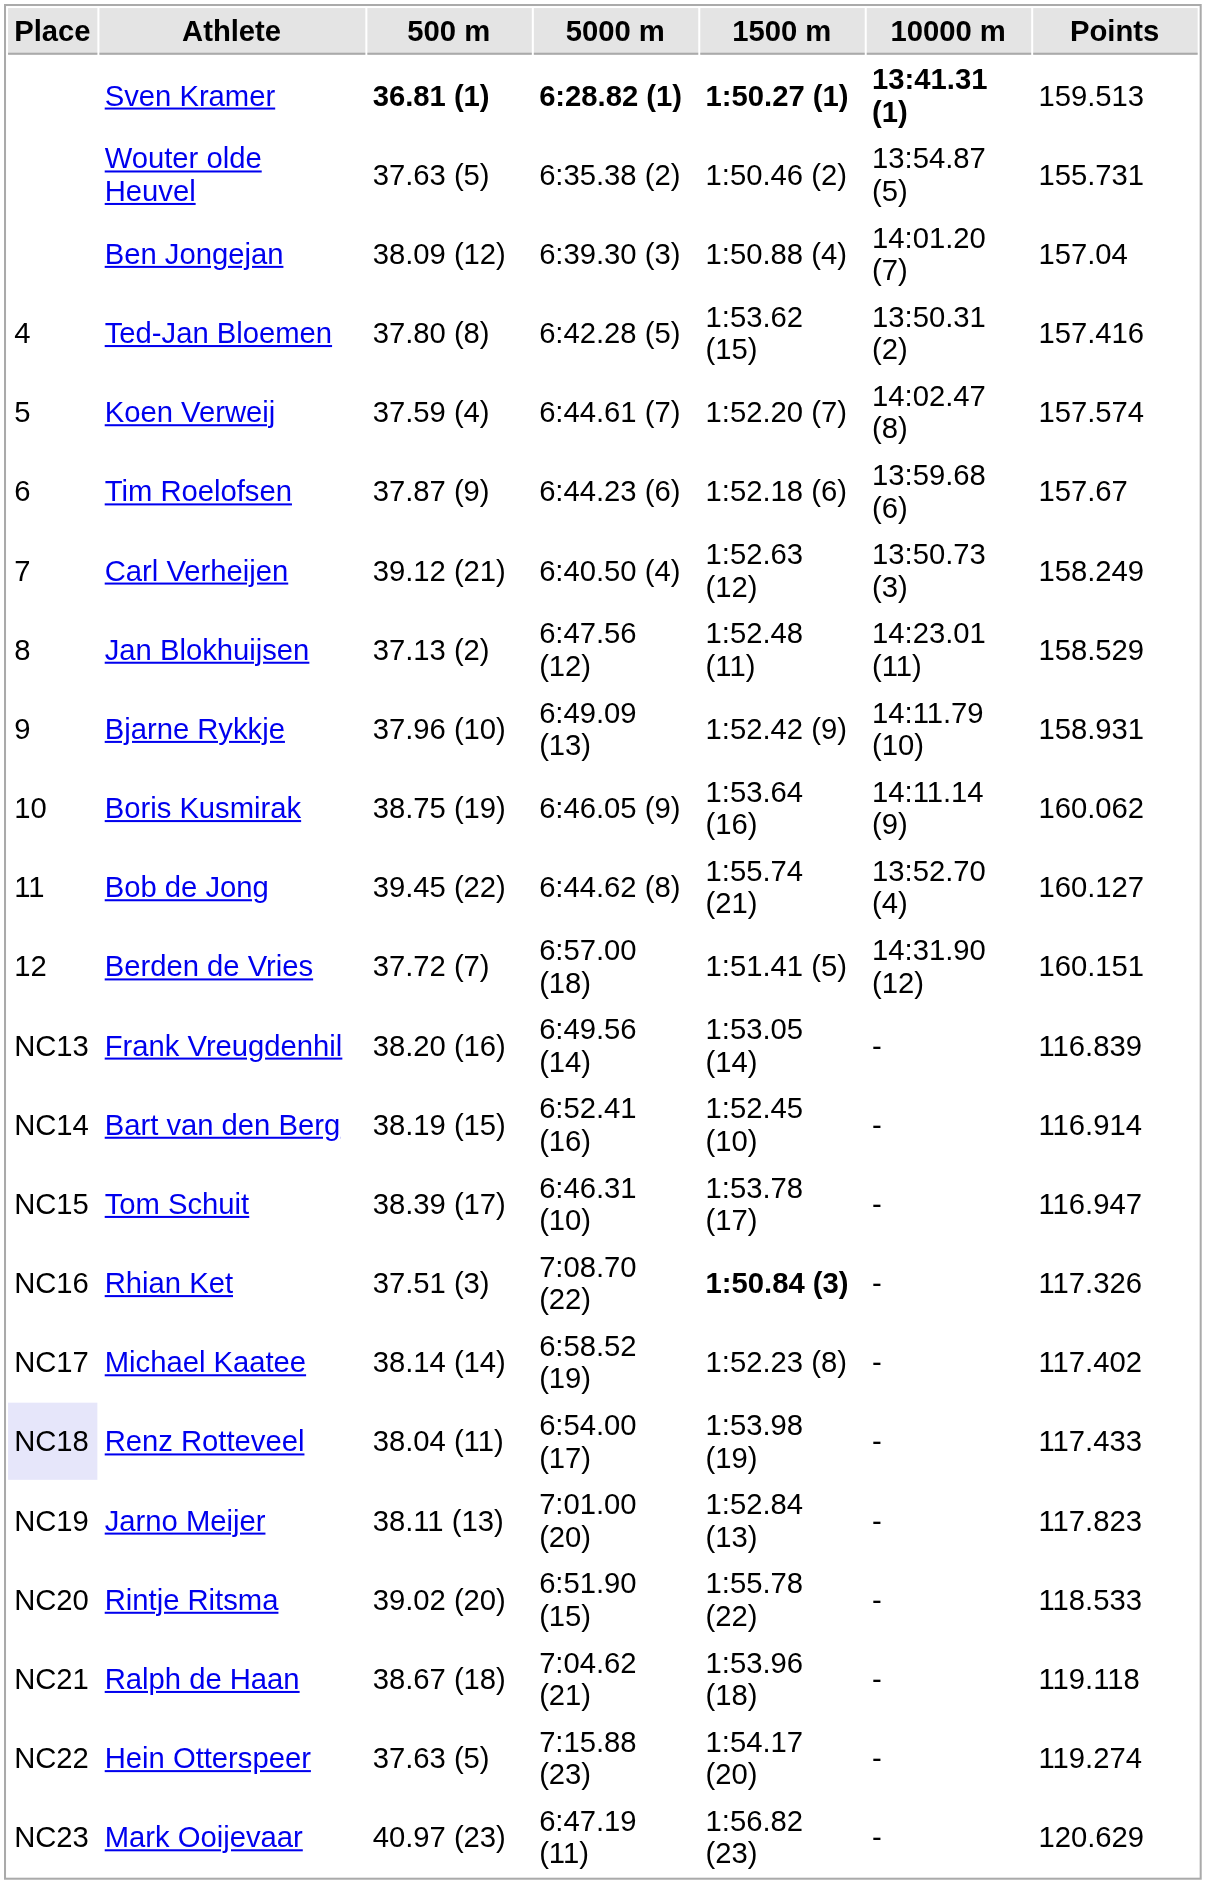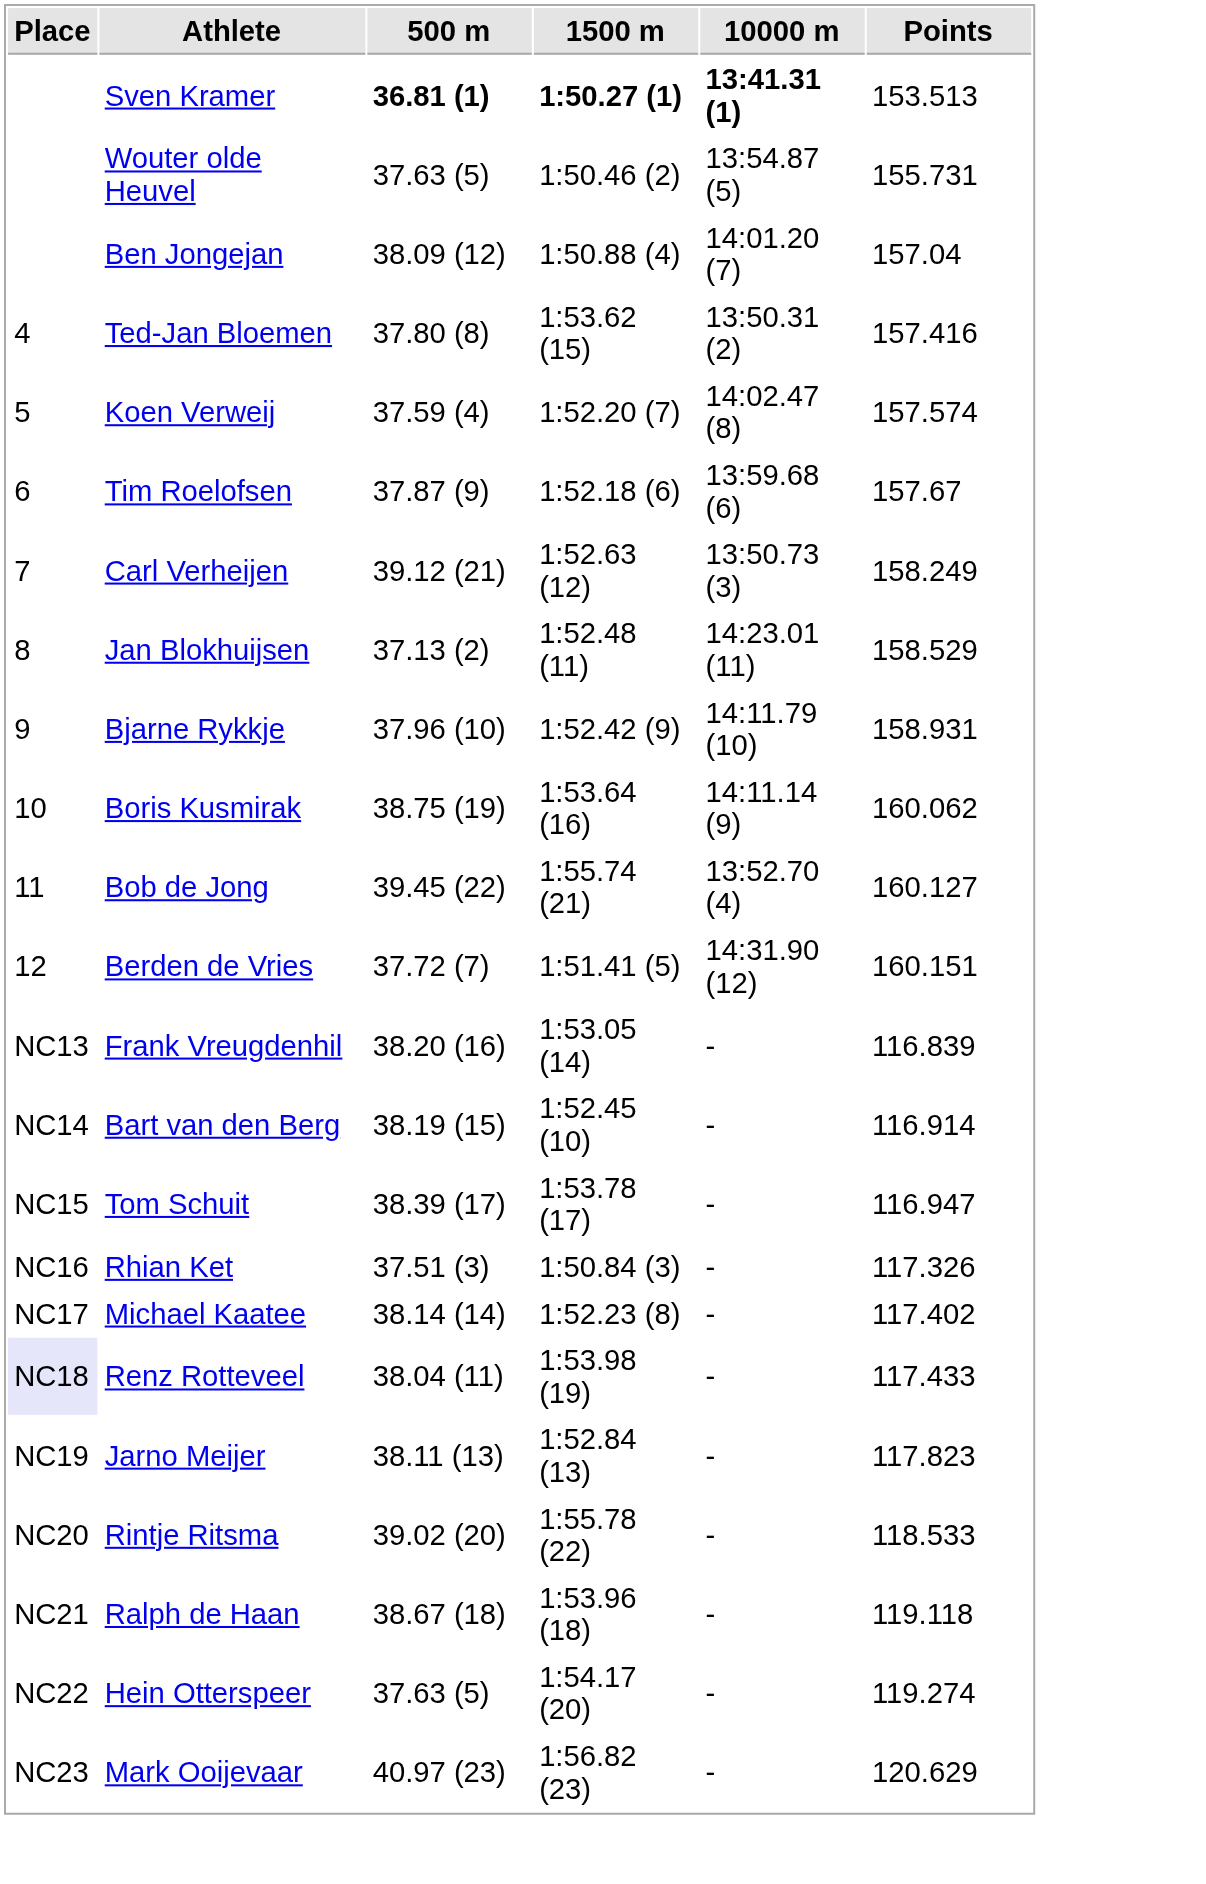- column: 5000 m | 6:28.82 (1) | 6:35.38 (2) | 6:39.30 (3) | 6:42.28 (5) | 6:44.61 (7) | 6:44.23 (6) | 6:40.50 (4) | 6:47.56 (12) | 6:49.09 (13) | 6:46.05 (9) | 6:44.62 (8) | 6:57.00 (18) | 6:49.56 (14) | 6:52.41 (16) | 6:46.31 (10) | 7:08.70 (22) | 6:58.52 (19) | 6:54.00 (17) | 7:01.00 (20) | 6:51.90 (15) | 7:04.62 (21) | 7:15.88 (23) | 6:47.19 (11)
Sven Kramer | Points: 159.513 -> 153.513
Rhian Ket | 1500 m: bold -> normal
